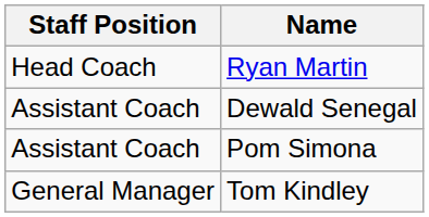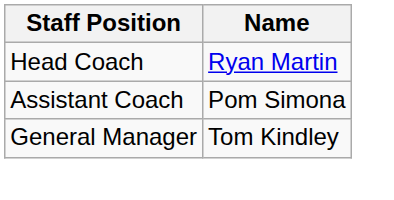- row: Assistant Coach | Dewald Senegal
